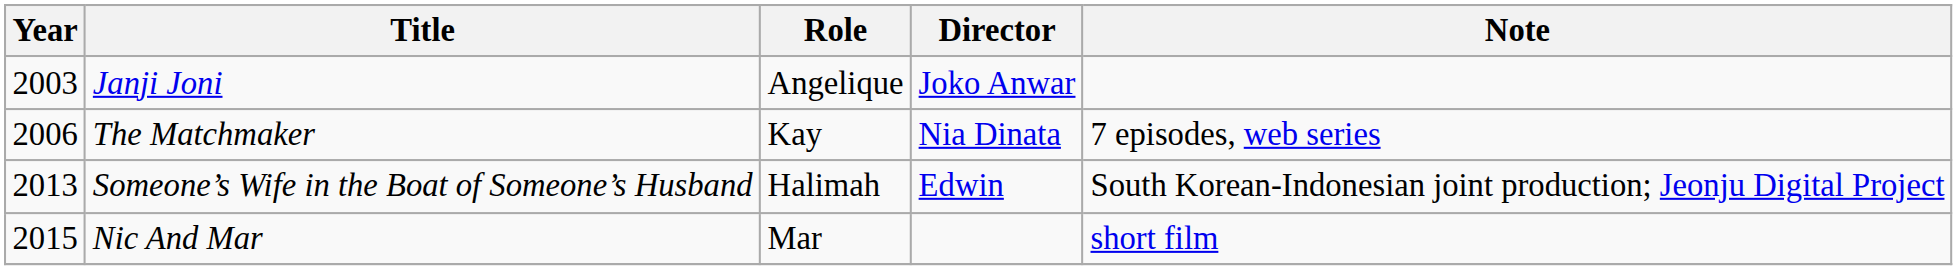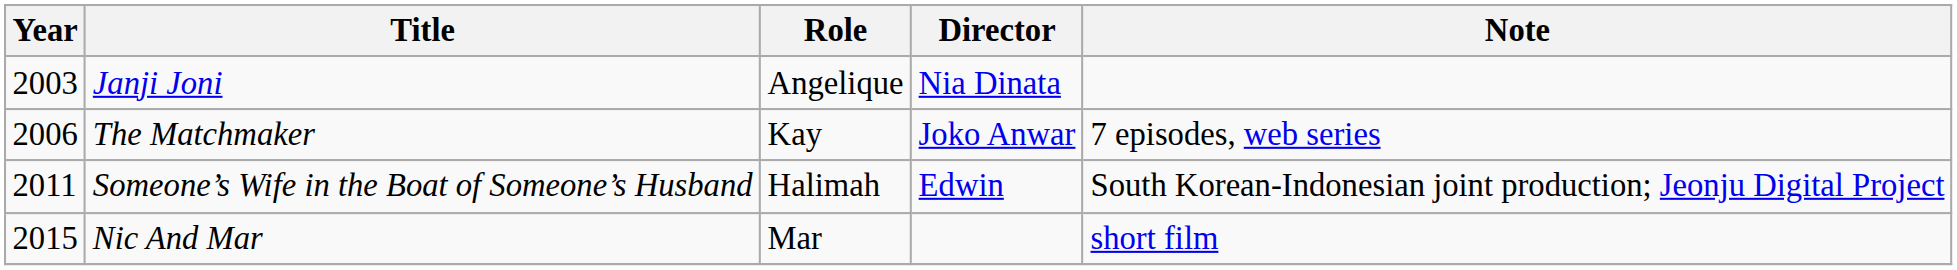Janji Joni | Director: Joko Anwar -> Nia Dinata
The Matchmaker | Director: Nia Dinata -> Joko Anwar
Someone’s Wife in the Boat of Someone’s Husband | Year: 2013 -> 2011
